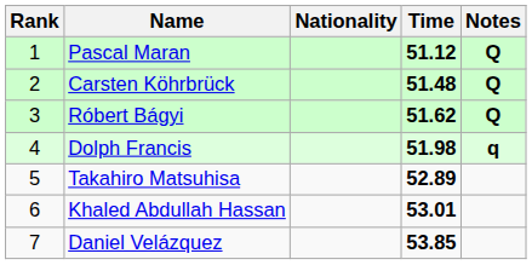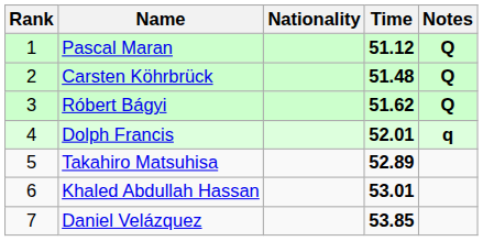Dolph Francis | Time: 51.98 -> 52.01
